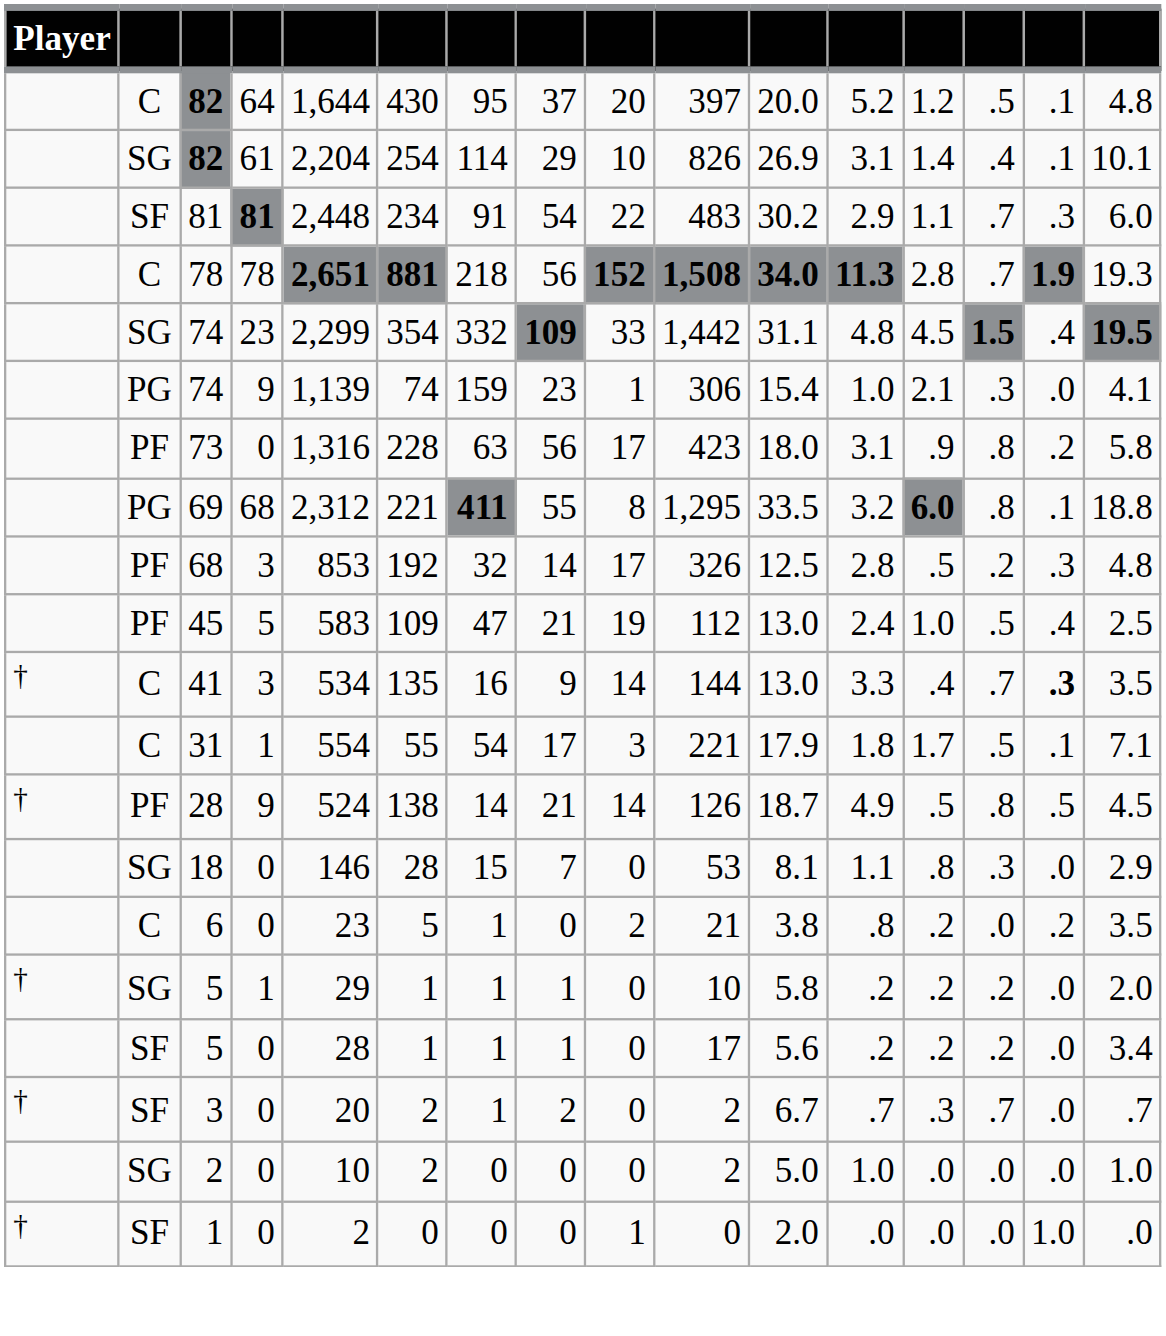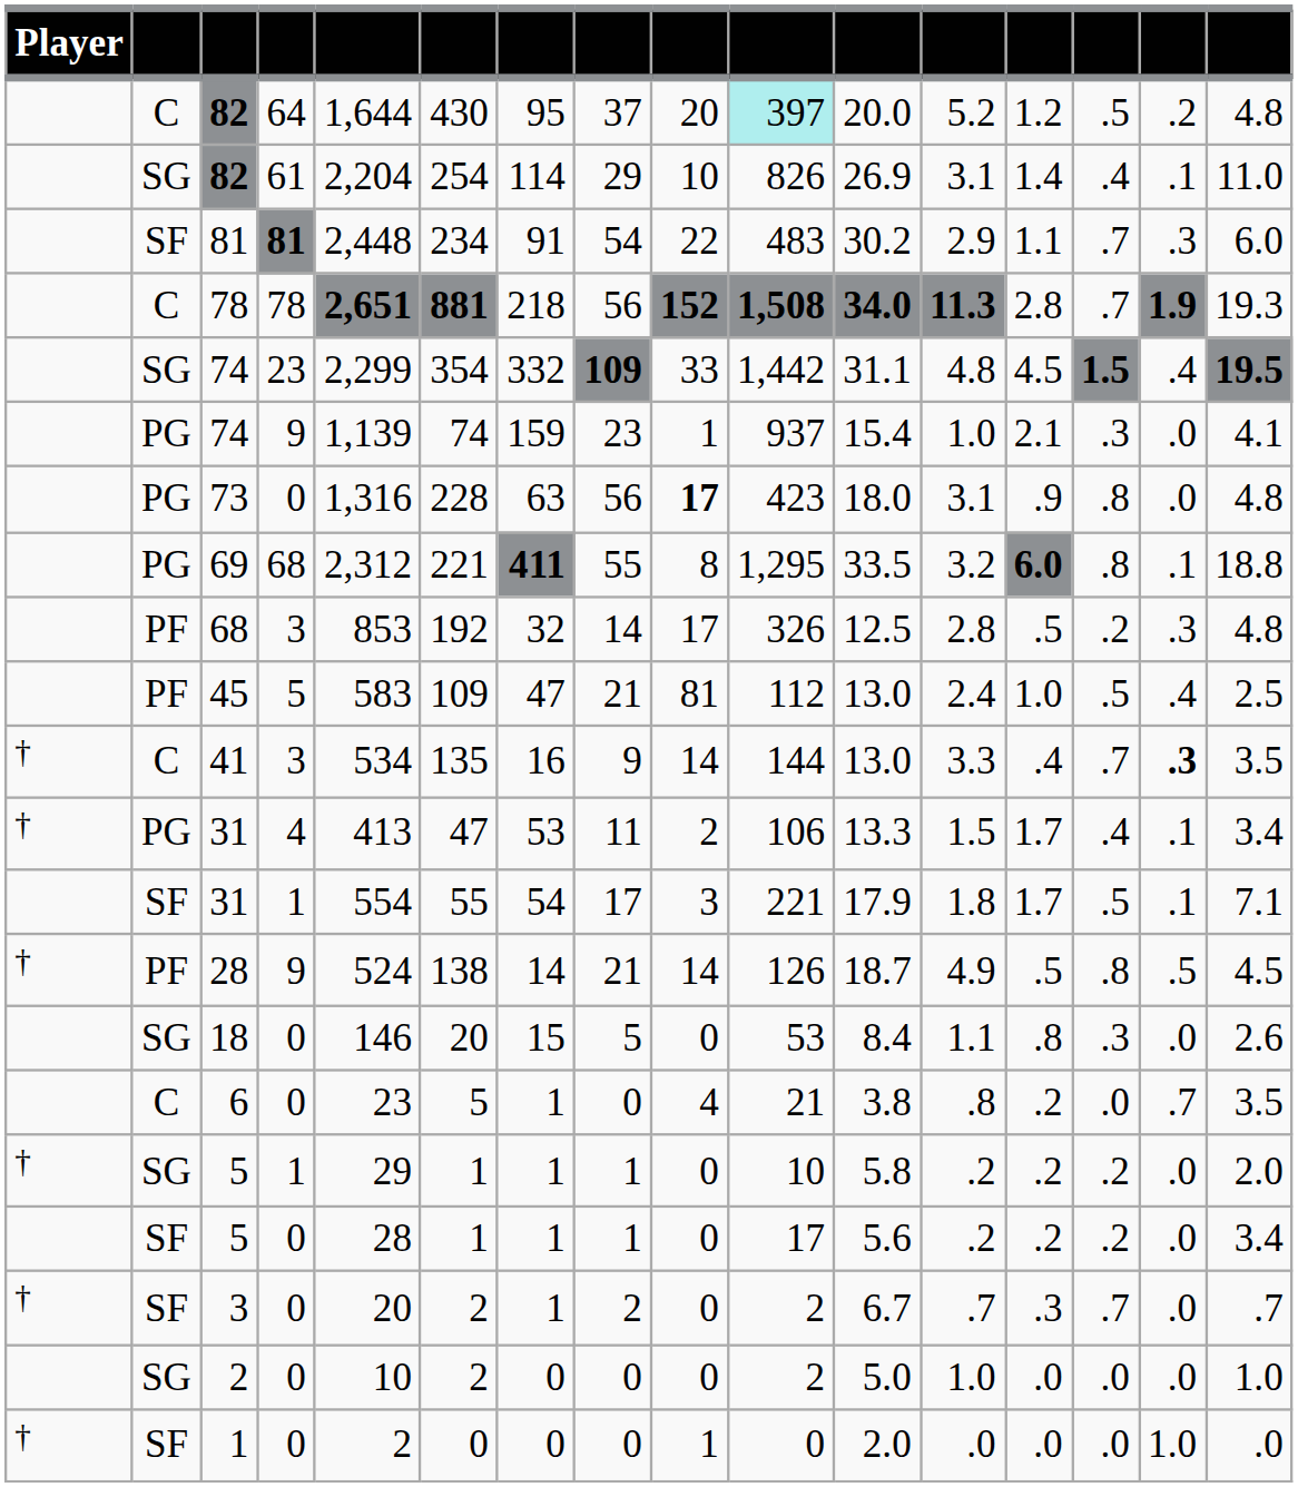82 / 64 | column 10: no background -> paleturquoise background
82 / 64 | column 15: .1 -> .2
82 / 61 | column 16: 10.1 -> 11.0
74 / 9 | column 10: 306 -> 937
73 | column 2: PF -> PG
73 | column 9: normal -> bold
73 | column 15: .2 -> .0
73 | column 16: 5.8 -> 4.8
45 | column 9: 19 -> 81
+ row: † | PG | 31 | 4 | 413 | 47 | 53 | 11 | 2 | 106 | 13.3 | 1.5 | 1.7 | .4 | .1 | 3.4
31 / 1 | column 2: C -> SF
18 | column 6: 28 -> 20
18 | column 8: 7 -> 5
18 | column 11: 8.1 -> 8.4
18 | column 16: 2.9 -> 2.6
6 | column 9: 2 -> 4
6 | column 15: .2 -> .7
